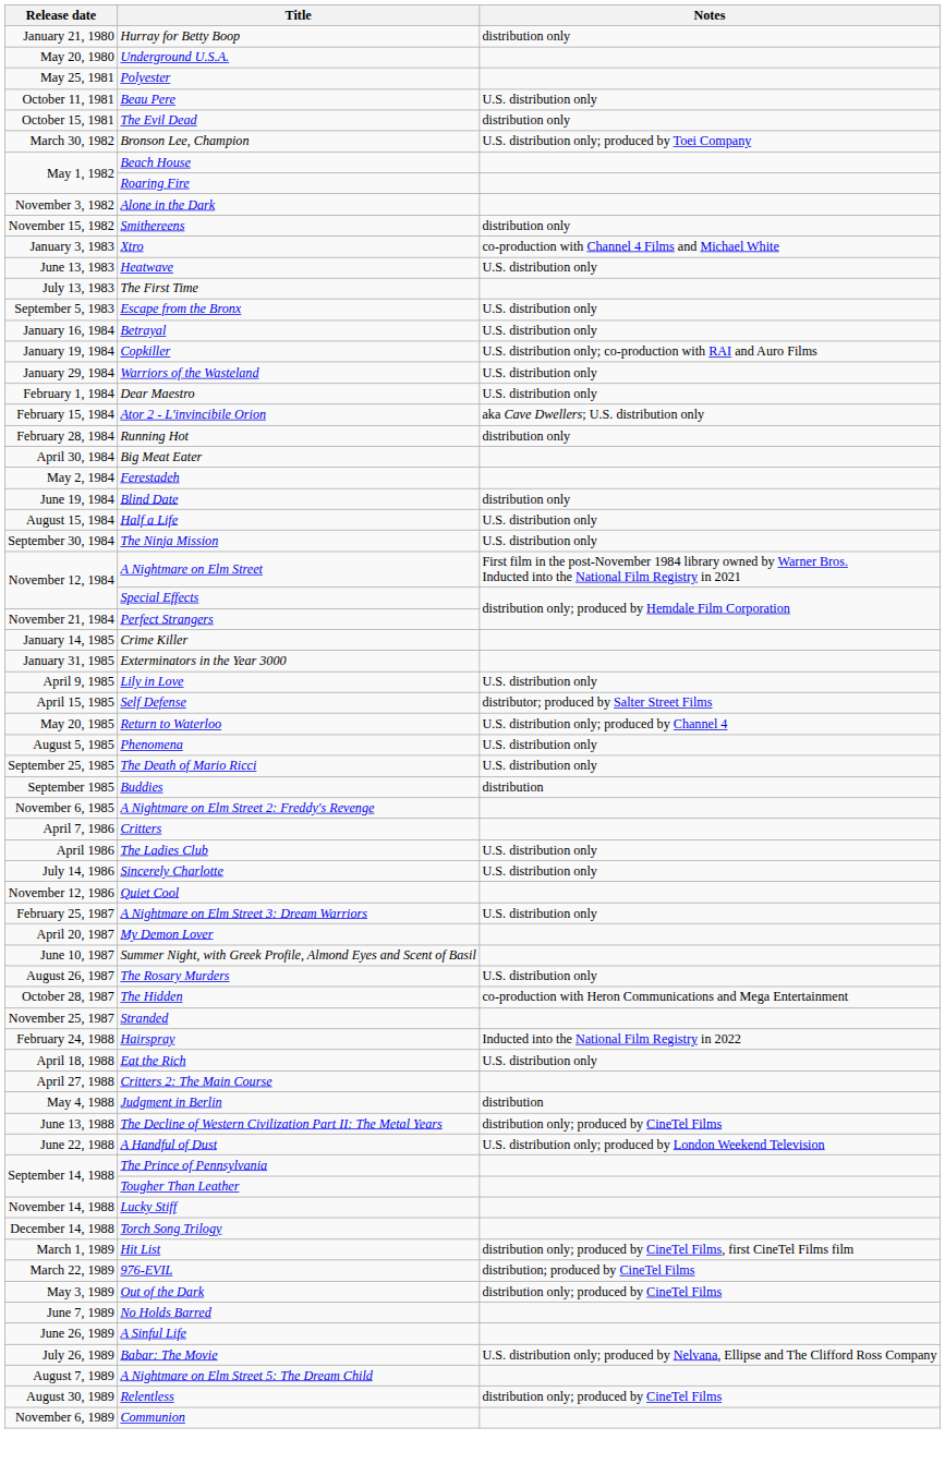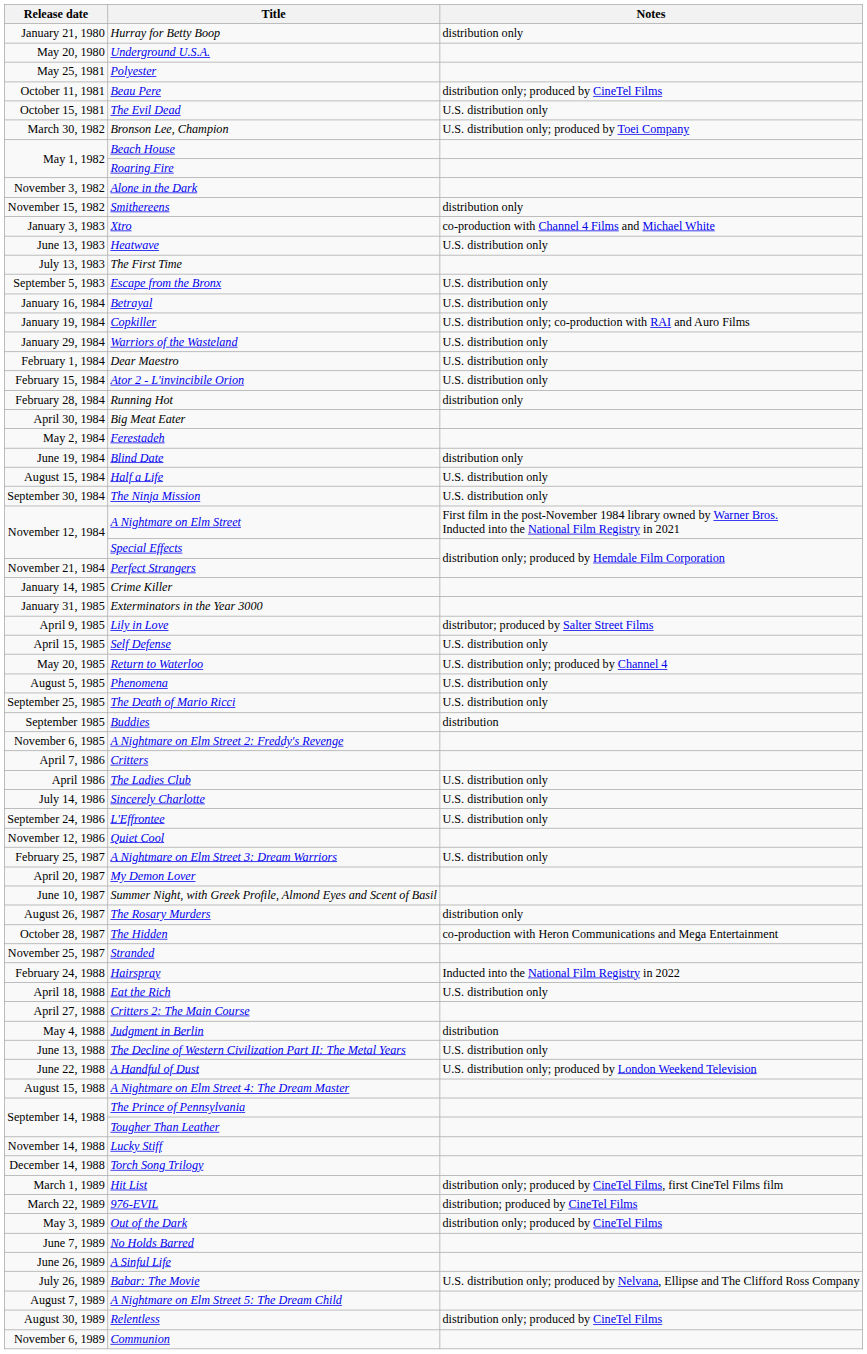Beau Pere | Notes: U.S. distribution only -> distribution only; produced by CineTel Films
The Evil Dead | Notes: distribution only -> U.S. distribution only
Ator 2 - L'invincibile Orion | Notes: aka Cave Dwellers; U.S. distribution only -> U.S. distribution only
Lily in Love | Notes: U.S. distribution only -> distributor; produced by Salter Street Films
Self Defense | Notes: distributor; produced by Salter Street Films -> U.S. distribution only
+ row: September 24, 1986 | L'Effrontee | U.S. distribution only
The Rosary Murders | Notes: U.S. distribution only -> distribution only
The Decline of Western Civilization Part II: The Metal Years | Notes: distribution only; produced by CineTel Films -> U.S. distribution only
+ row: August 15, 1988 | A Nightmare on Elm Street 4: The Dream Master
